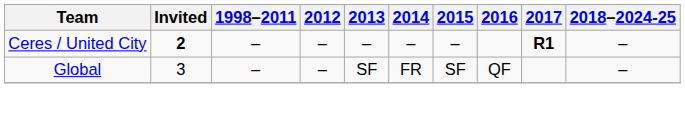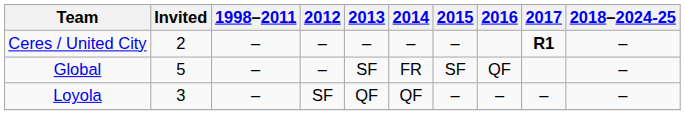Ceres / United City | Invited: bold -> normal
Global | Invited: 3 -> 5
+ row: Loyola | 3 | – | SF | QF | QF | – | – | – | –
